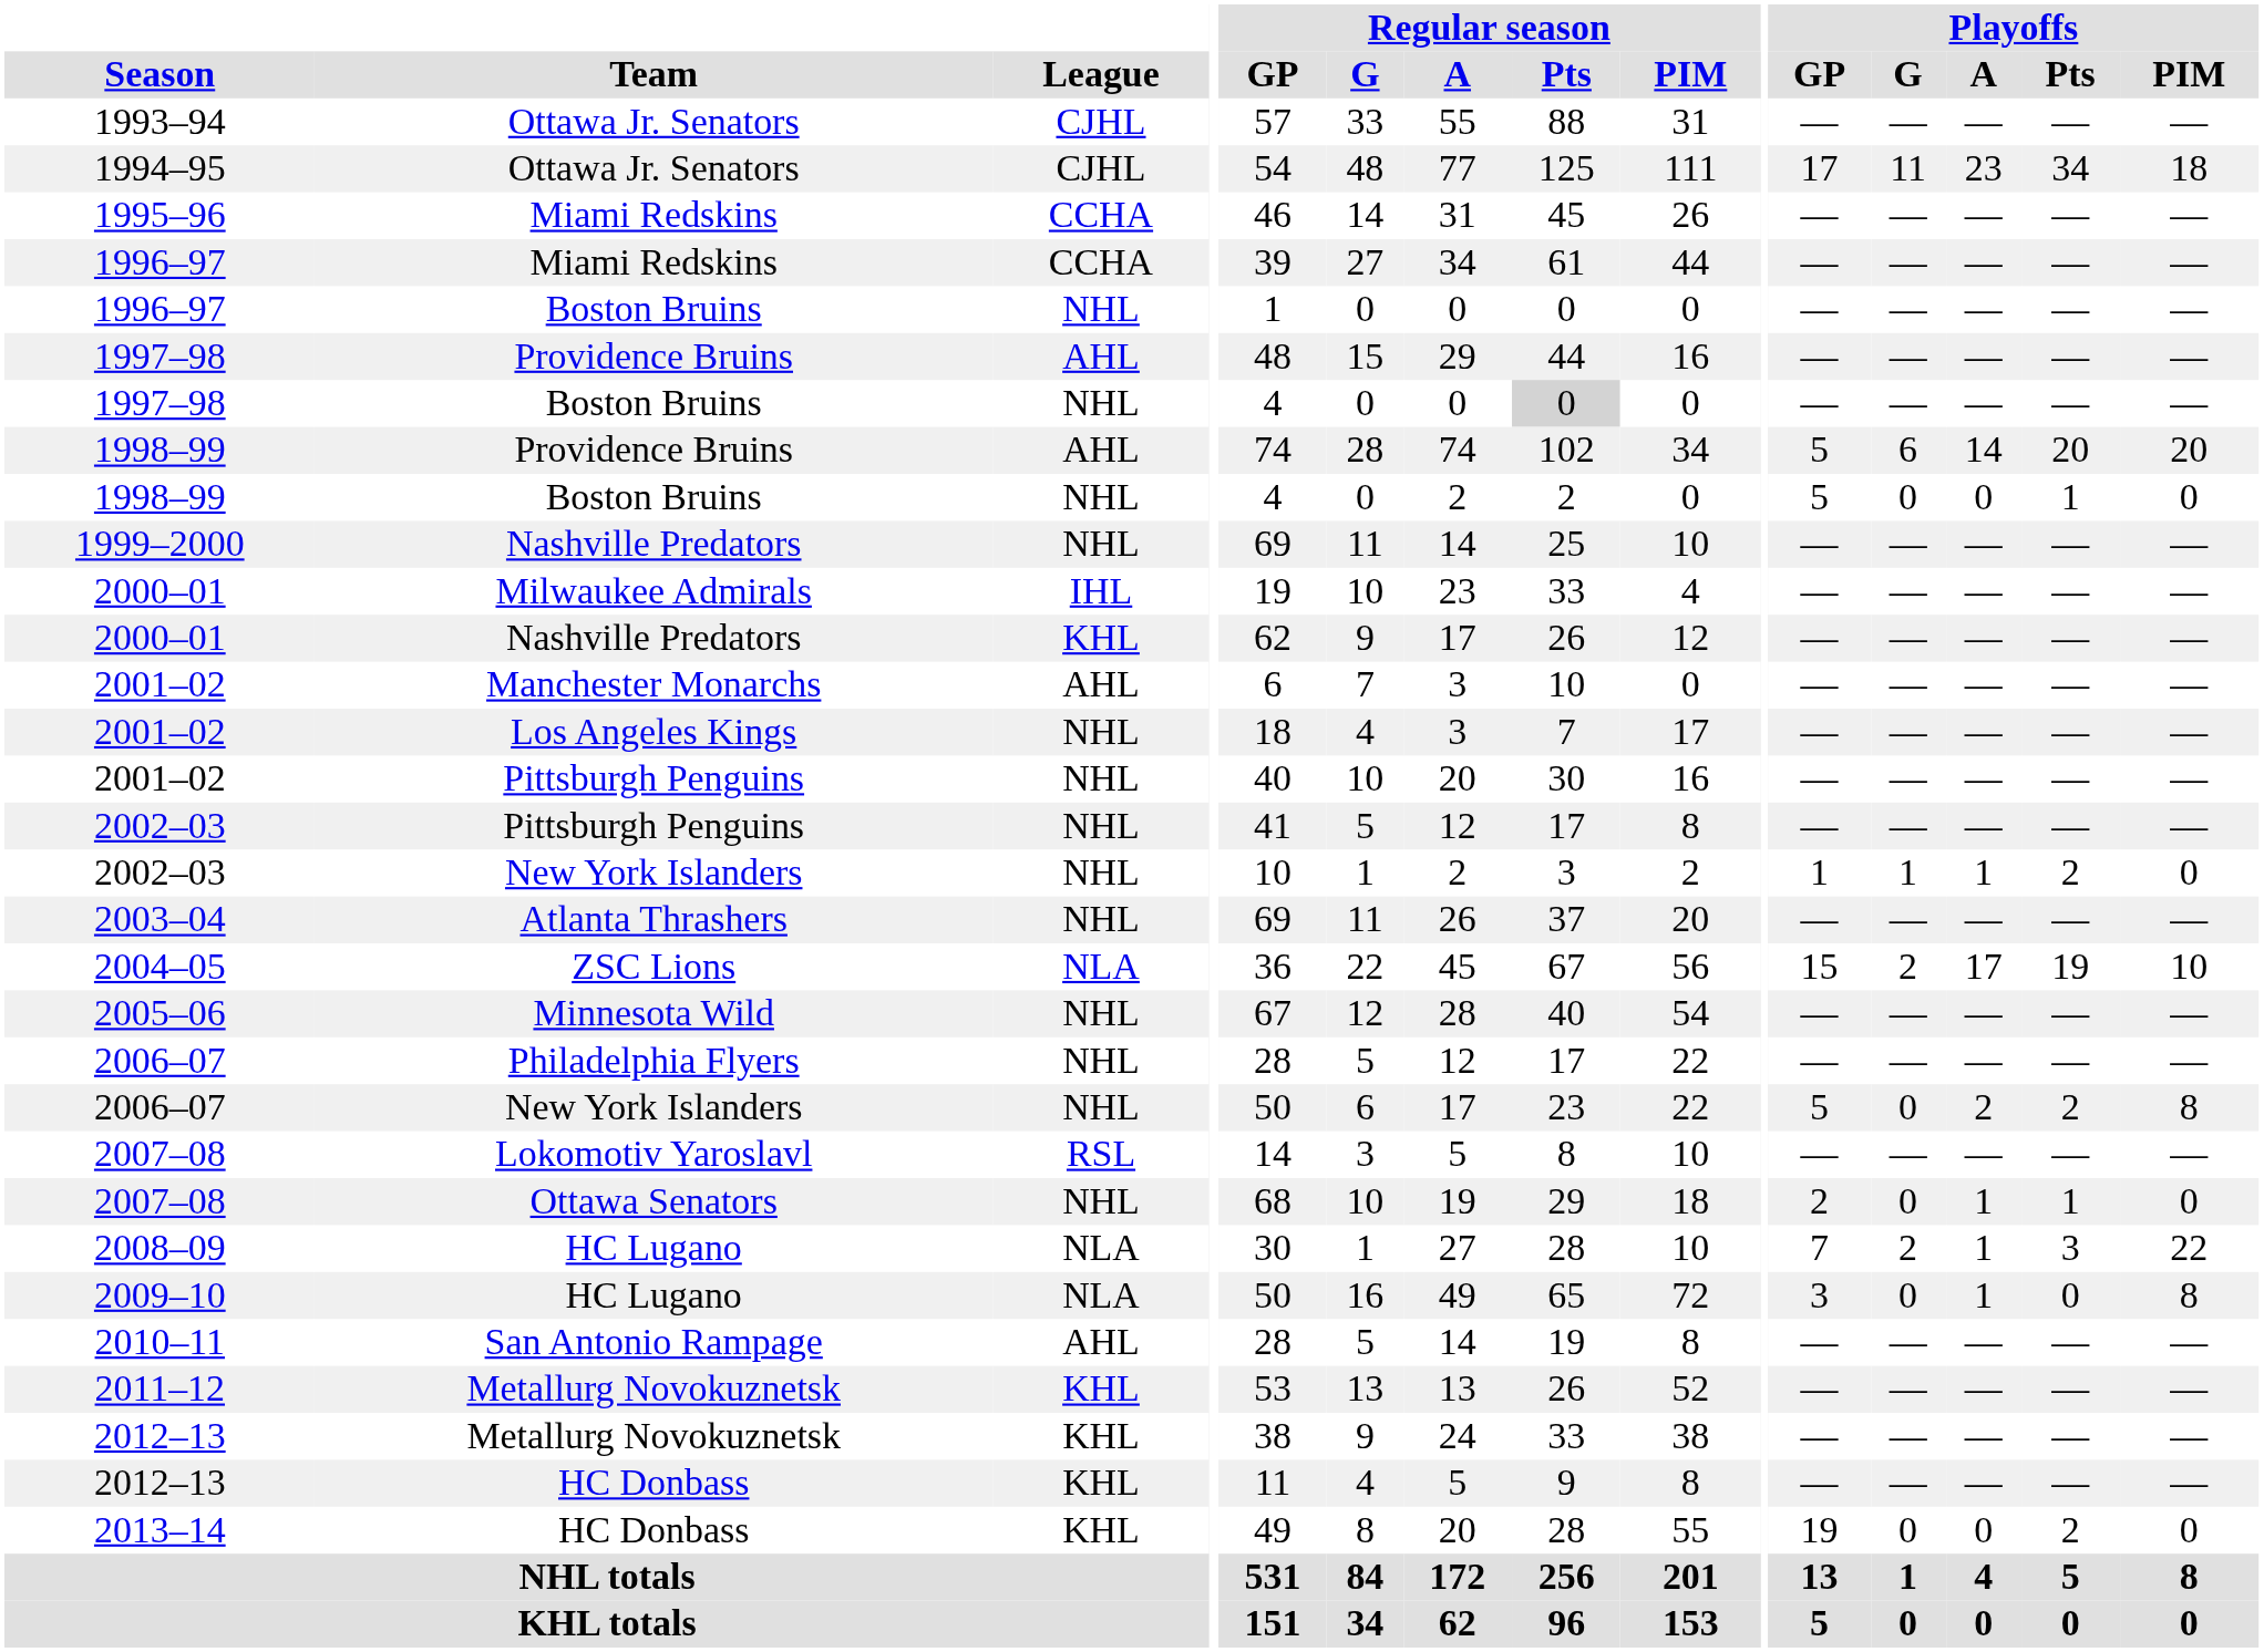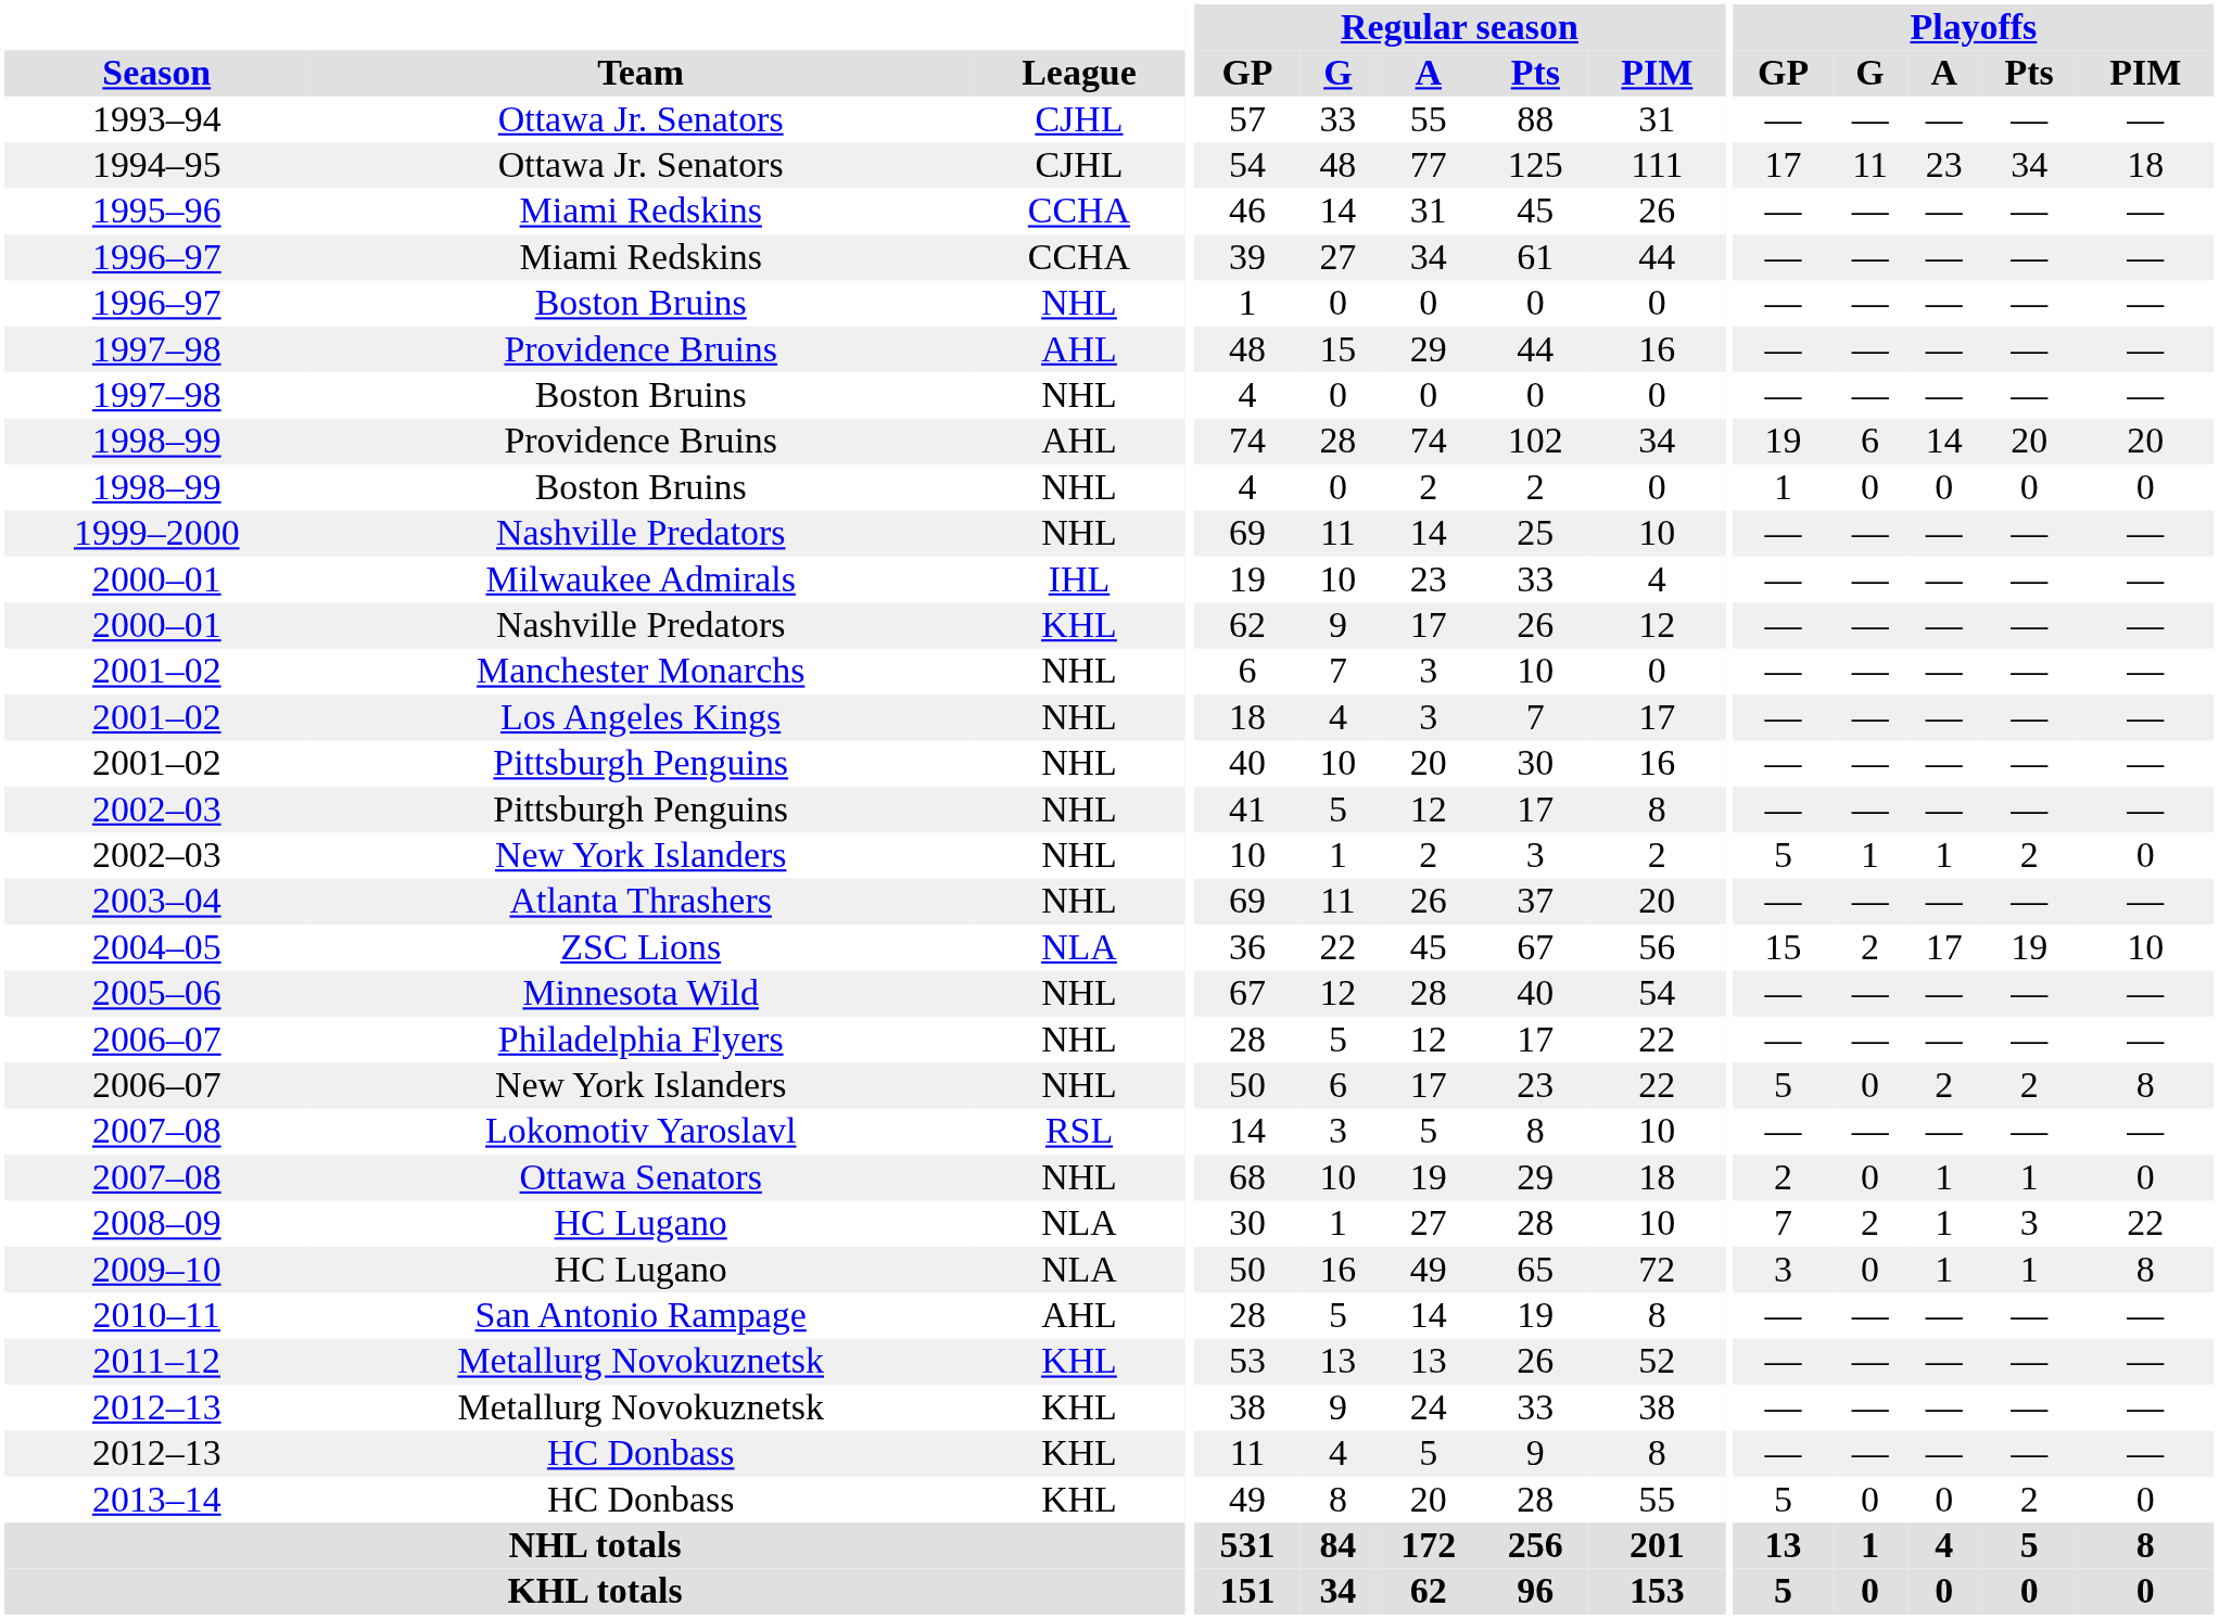1997–98 / Boston Bruins | Regular season / Pts: lightgrey background -> no background
1998–99 / Providence Bruins | Playoffs / GP: 5 -> 19
1998–99 / Boston Bruins | Playoffs / GP: 5 -> 1
1998–99 / Boston Bruins | Playoffs / Pts: 1 -> 0
2001–02 / Manchester Monarchs | League: AHL -> NHL
2002–03 / New York Islanders | Playoffs / GP: 1 -> 5
2009–10 | Playoffs / Pts: 0 -> 1
2013–14 | Playoffs / GP: 19 -> 5
